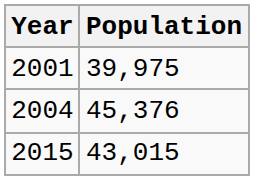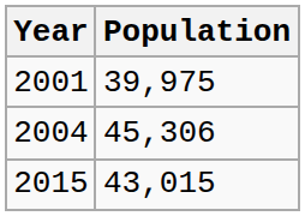2004 | Population: 45,376 -> 45,306
